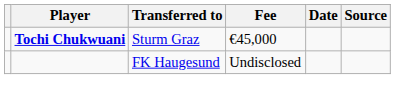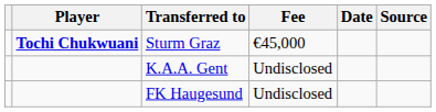+ row: K.A.A. Gent | Undisclosed
